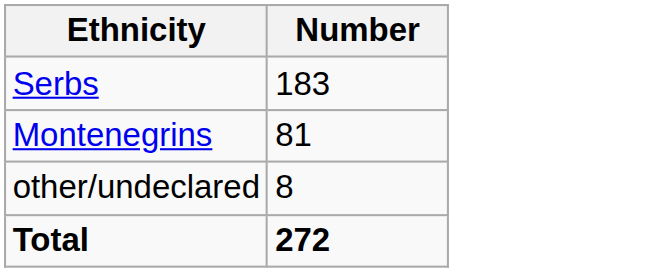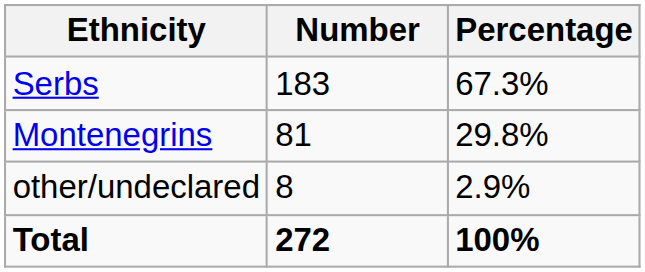+ column: Percentage | 67.3% | 29.8% | 2.9% | 100%
